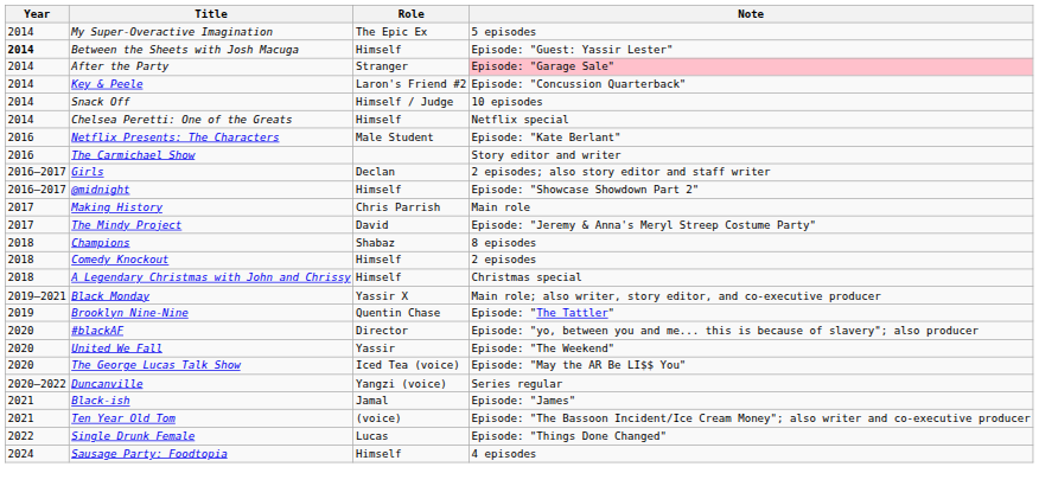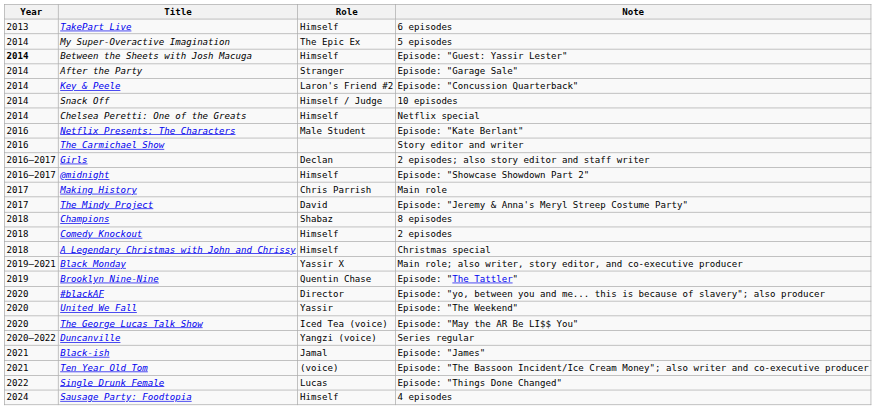+ row: 2013 | TakePart Live | Himself | 6 episodes
After the Party | Note: pink background -> no background
